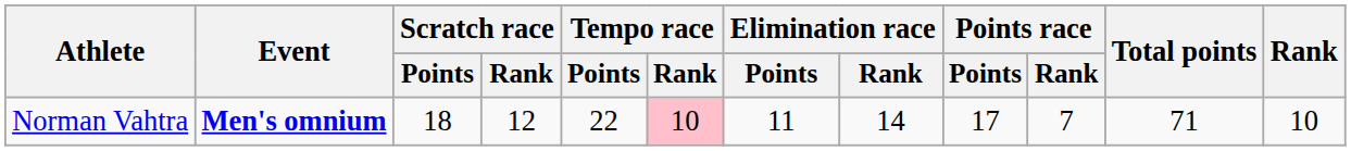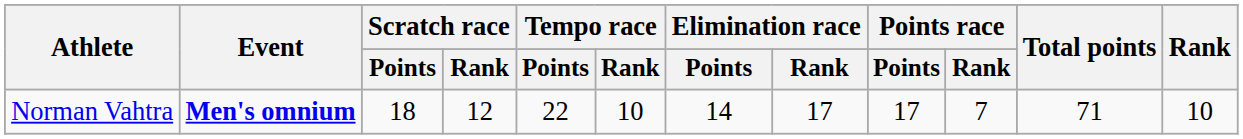Norman Vahtra | Tempo race / Rank: pink background -> no background
Norman Vahtra | Elimination race / Points: 11 -> 14
Norman Vahtra | Elimination race / Rank: 14 -> 17
